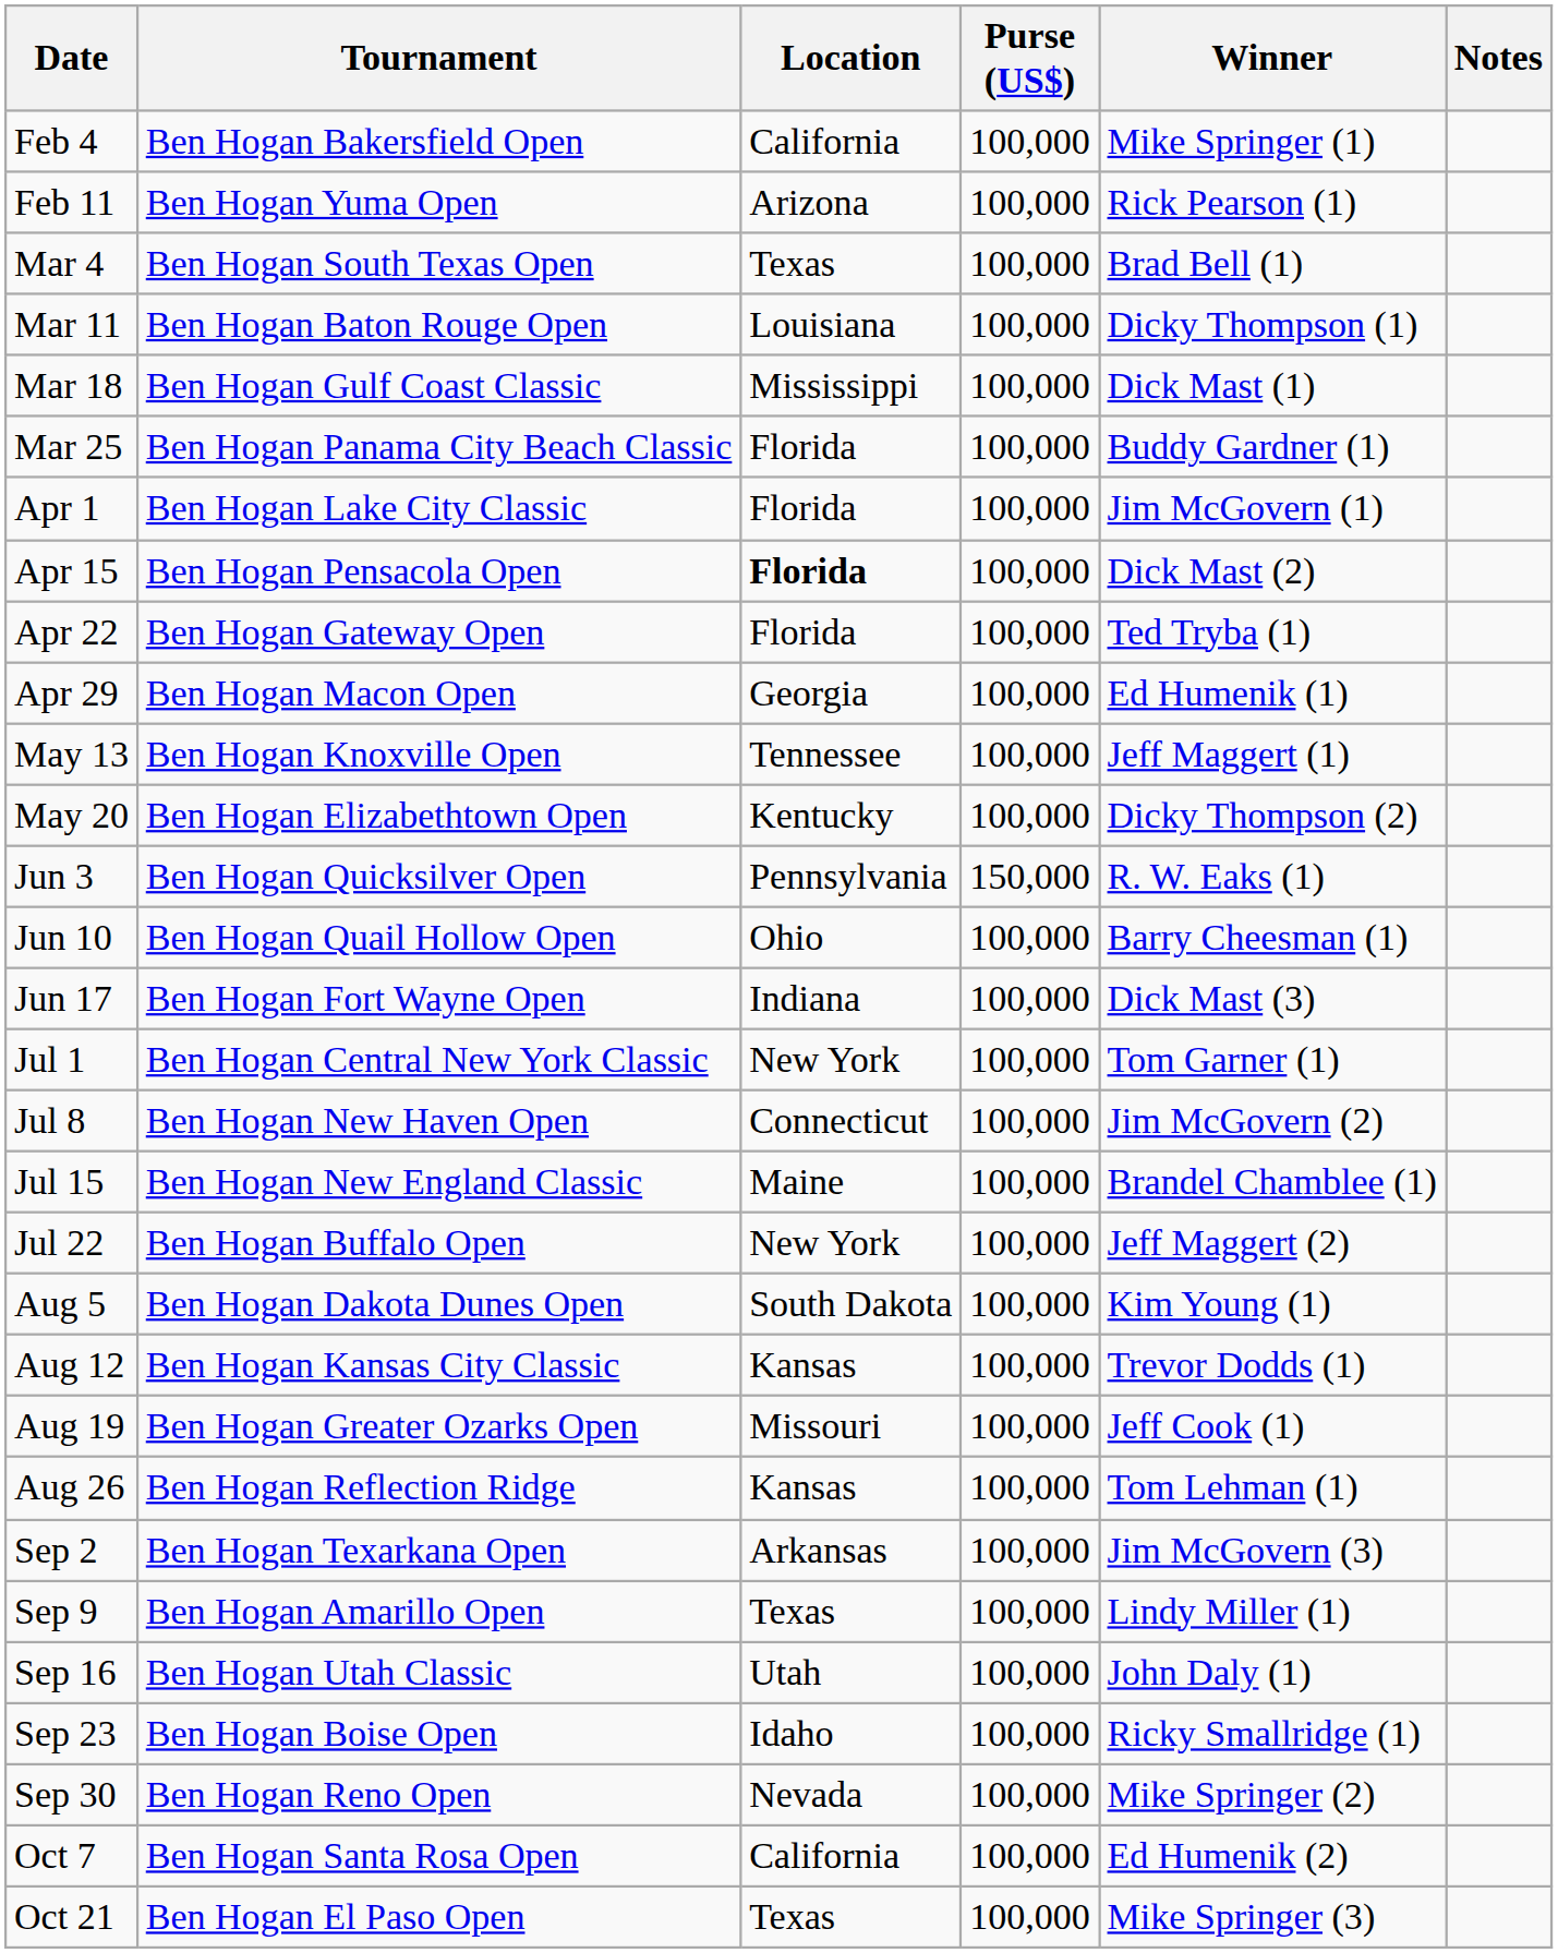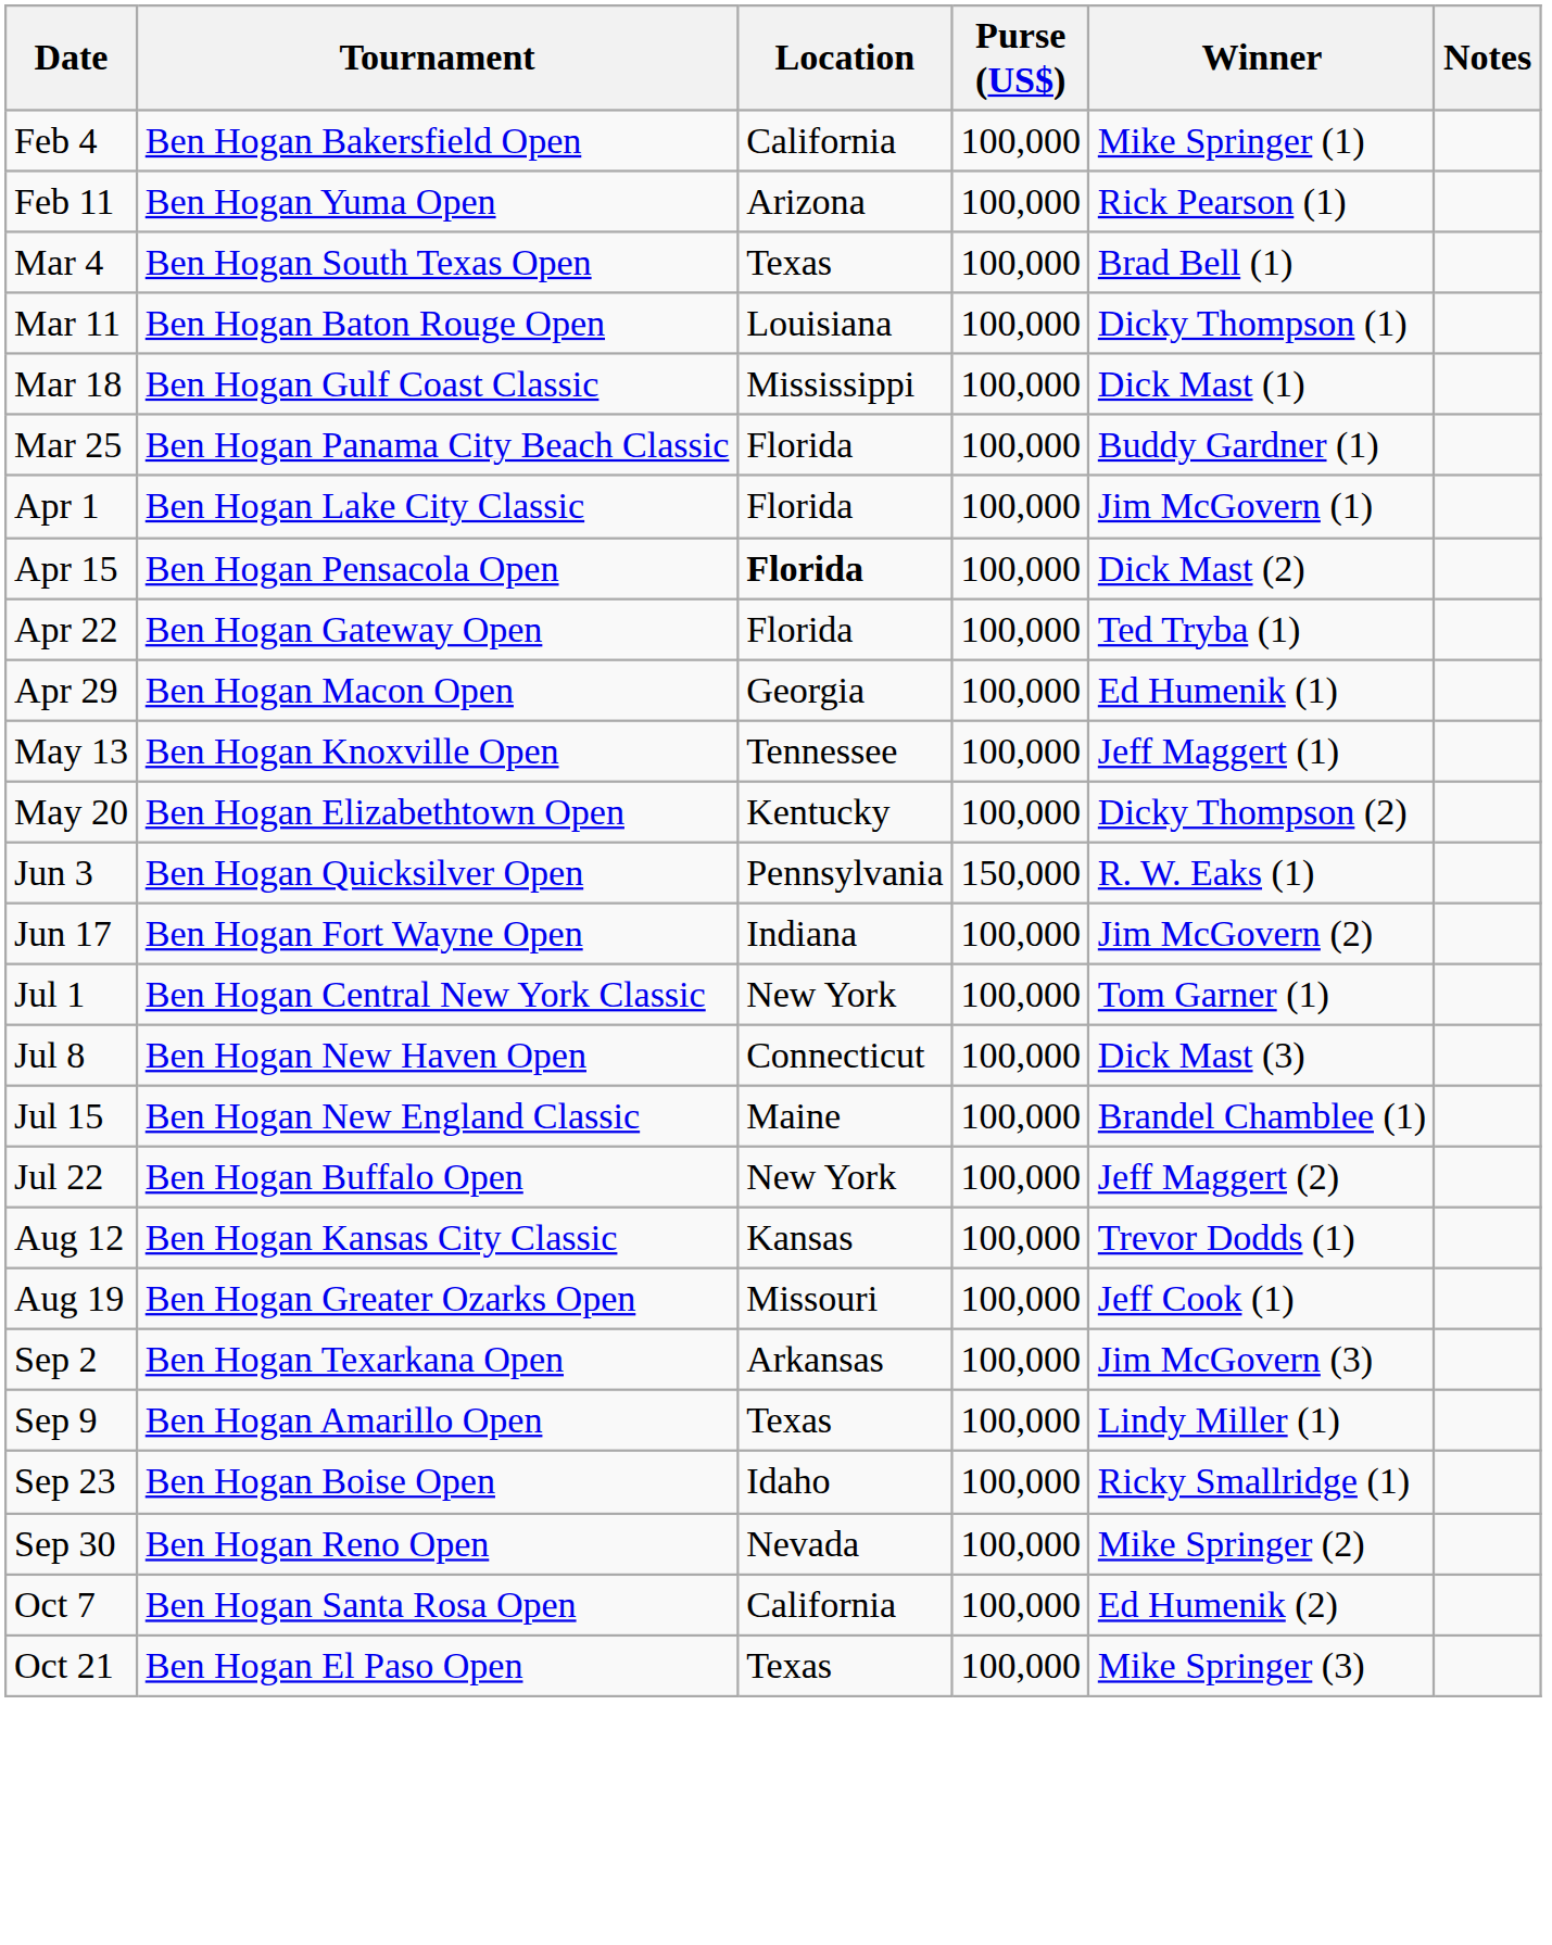- row: Jun 10 | Ben Hogan Quail Hollow Open | Ohio | 100,000 | Barry Cheesman (1)
Jun 17 | Winner: Dick Mast (3) -> Jim McGovern (2)
Jul 8 | Winner: Jim McGovern (2) -> Dick Mast (3)
- row: Aug 5 | Ben Hogan Dakota Dunes Open | South Dakota | 100,000 | Kim Young (1)
- row: Aug 26 | Ben Hogan Reflection Ridge | Kansas | 100,000 | Tom Lehman (1)
- row: Sep 16 | Ben Hogan Utah Classic | Utah | 100,000 | John Daly (1)
